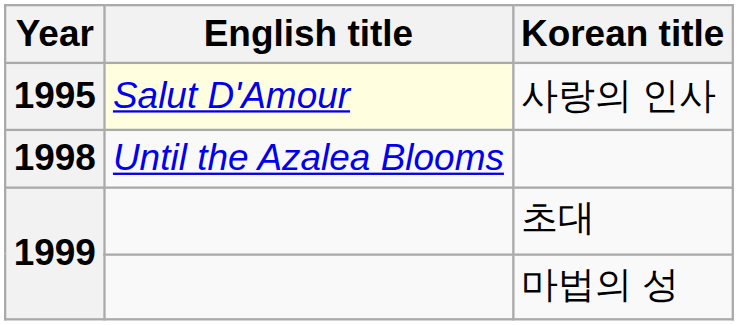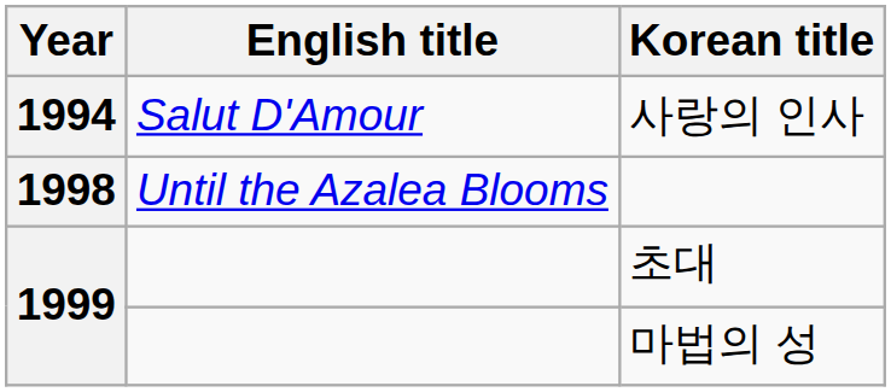사랑의 인사 | Year: 1995 -> 1994
사랑의 인사 | English title: lightyellow background -> no background
